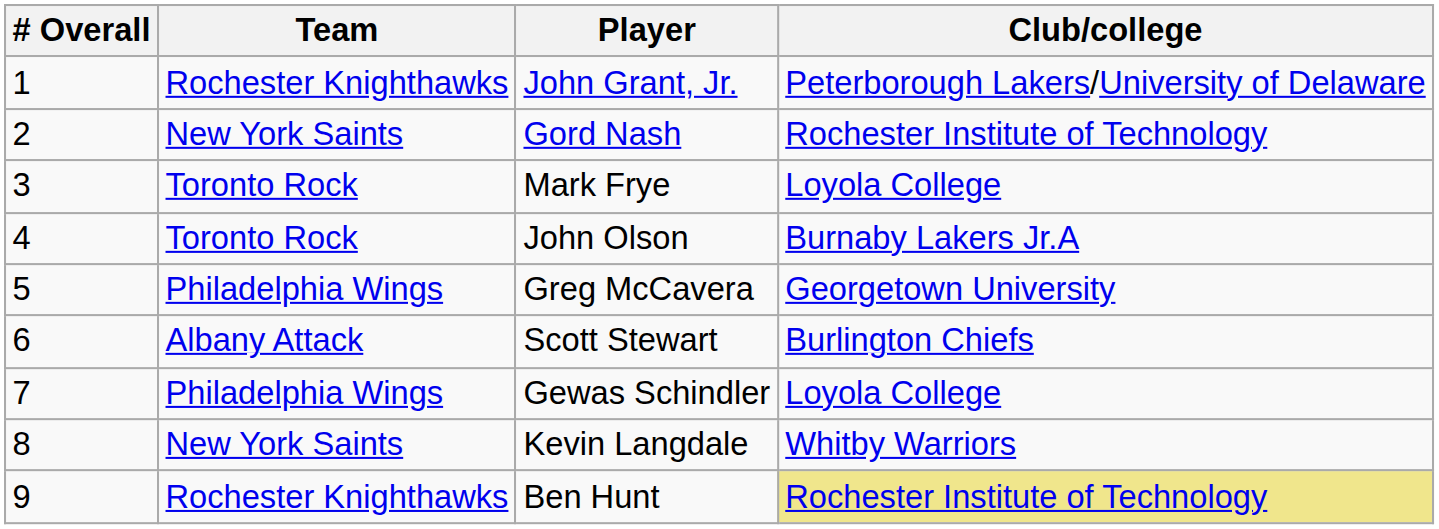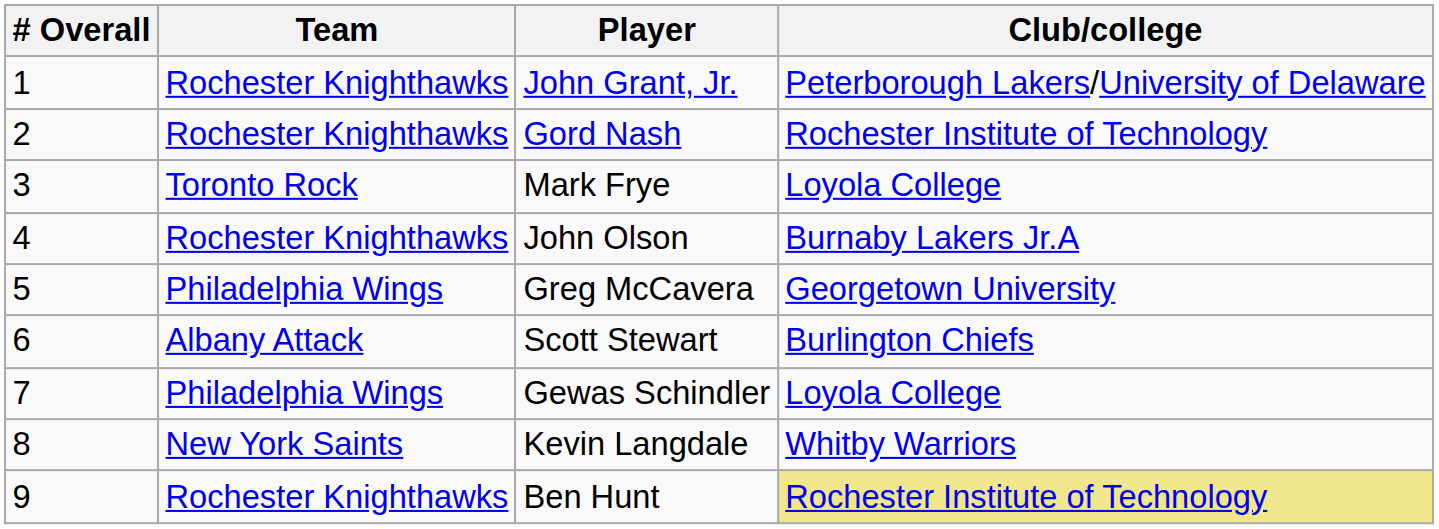Gord Nash | Team: New York Saints -> Rochester Knighthawks
John Olson | Team: Toronto Rock -> Rochester Knighthawks
